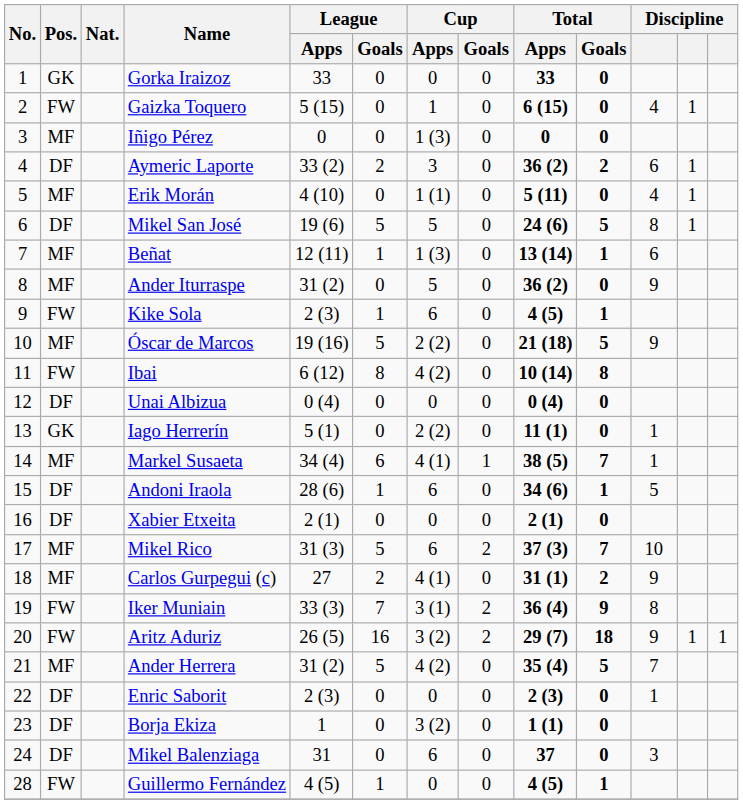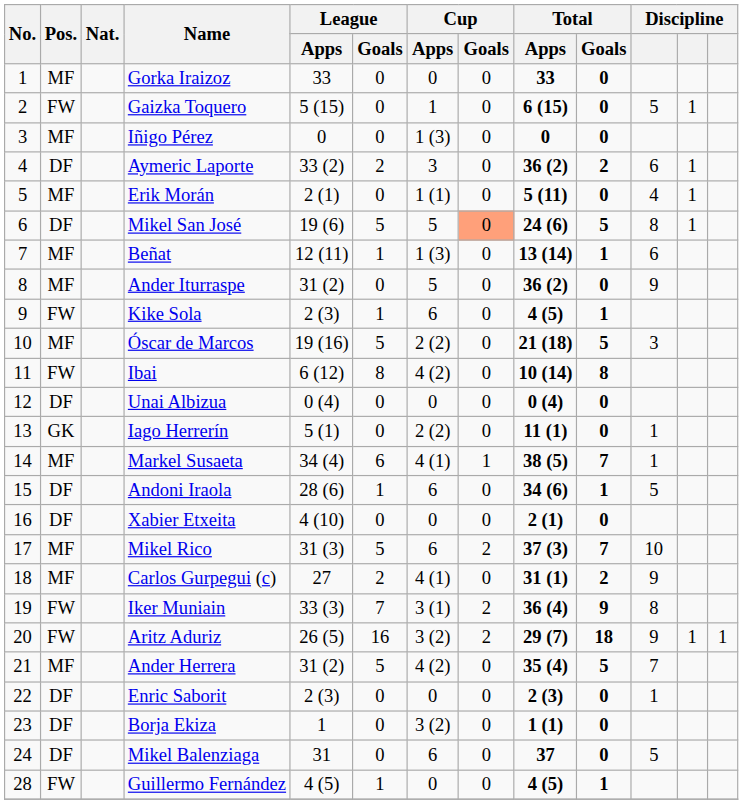Gorka Iraizoz | Pos.: GK -> MF
Gaizka Toquero | column 11: 4 -> 5
Erik Morán | League / Apps: 4 (10) -> 2 (1)
Mikel San José | Cup / Goals: no background -> lightsalmon background
Óscar de Marcos | column 11: 9 -> 3
Xabier Etxeita | League / Apps: 2 (1) -> 4 (10)
Mikel Balenziaga | column 11: 3 -> 5
